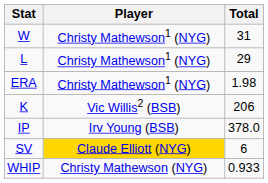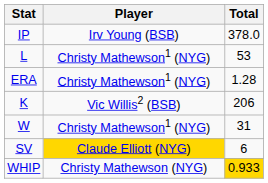rows swapped: W <-> IP
L | Total: 29 -> 53
ERA | Total: 1.98 -> 1.28
WHIP | Total: no background -> gold background
